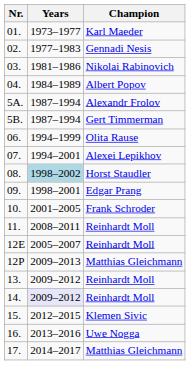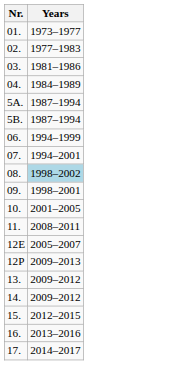- column: Champion | Karl Maeder | Gennadi Nesis | Nikolai Rabinovich | Albert Popov | Alexandr Frolov | Gert Timmerman | Olita Rause | Alexei Lepikhov | Horst Staudler | Edgar Prang | Frank Schroder | Reinhardt Moll | Reinhardt Moll | Matthias Gleichmann | Reinhardt Moll | Reinhardt Moll | Klemen Sivic | Uwe Nogga | Matthias Gleichmann
14. | Years: lavender background -> no background
